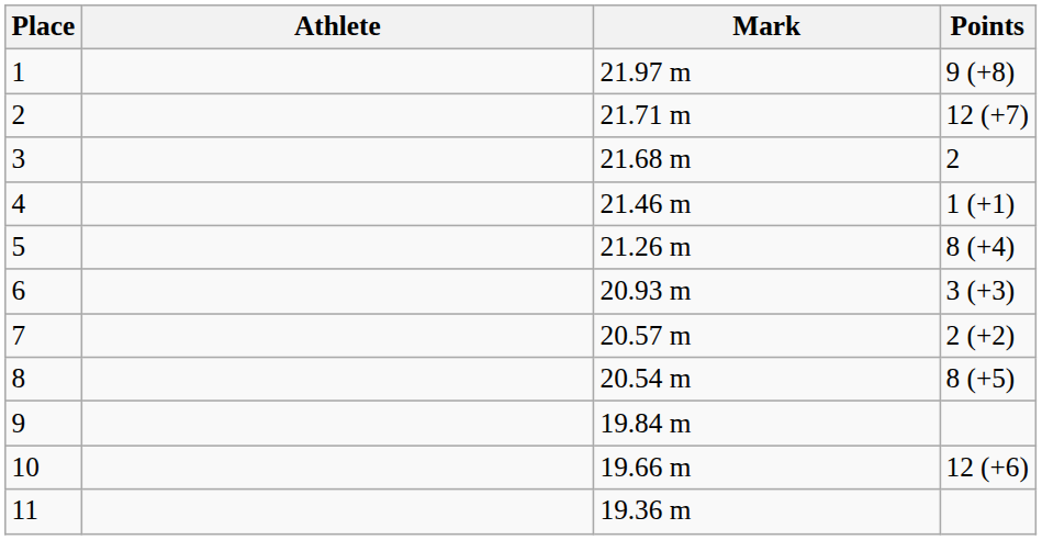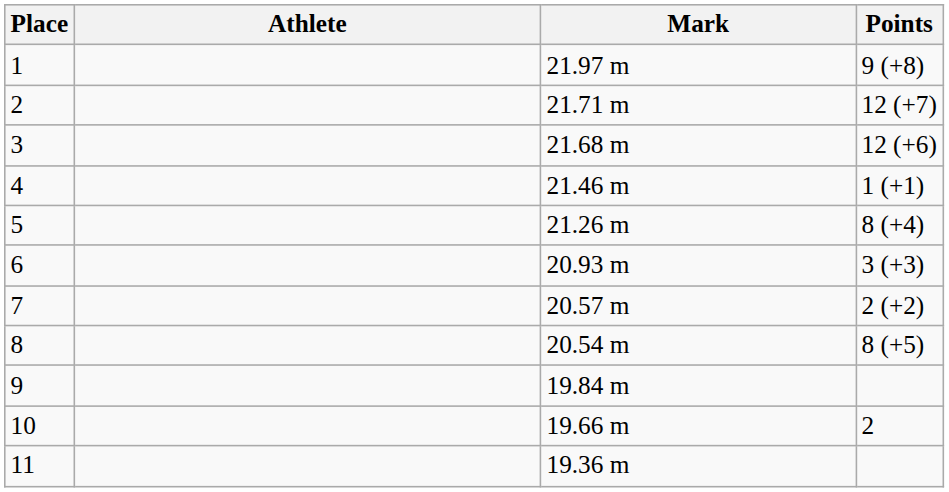3 | Points: 2 -> 12 (+6)
10 | Points: 12 (+6) -> 2
